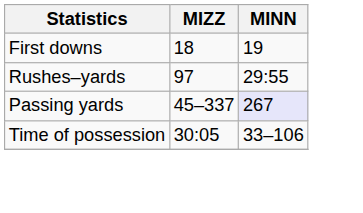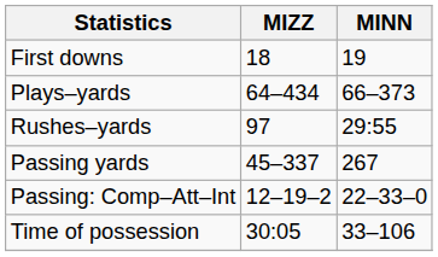+ row: Plays–yards | 64–434 | 66–373
Passing yards | MINN: lavender background -> no background
+ row: Passing: Comp–Att–Int | 12–19–2 | 22–33–0
